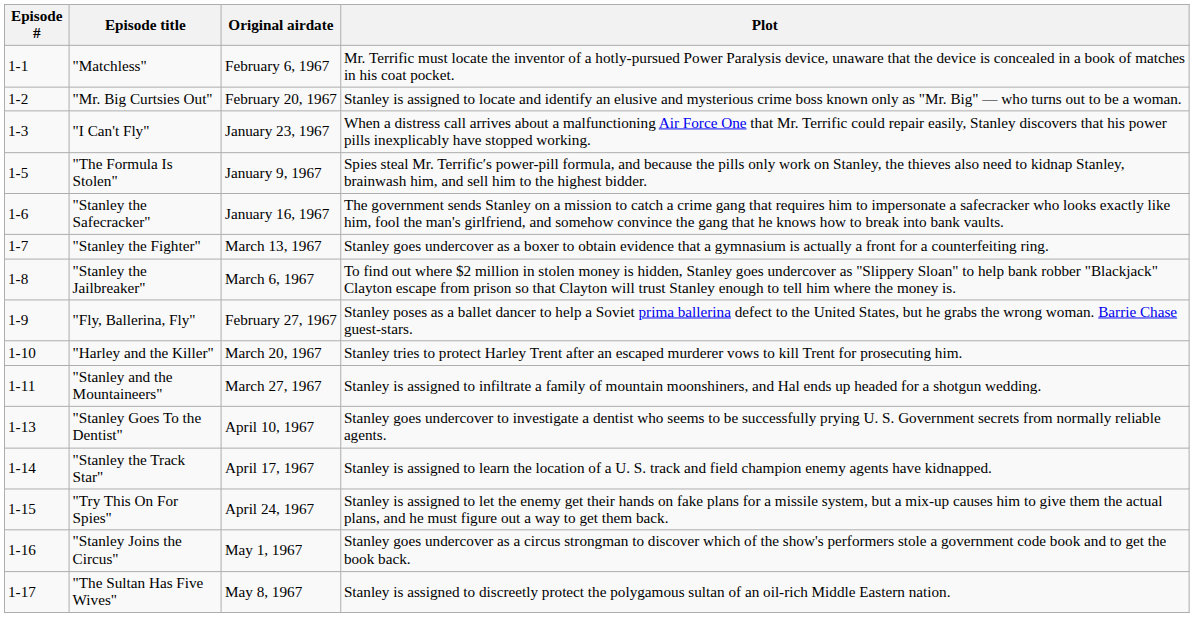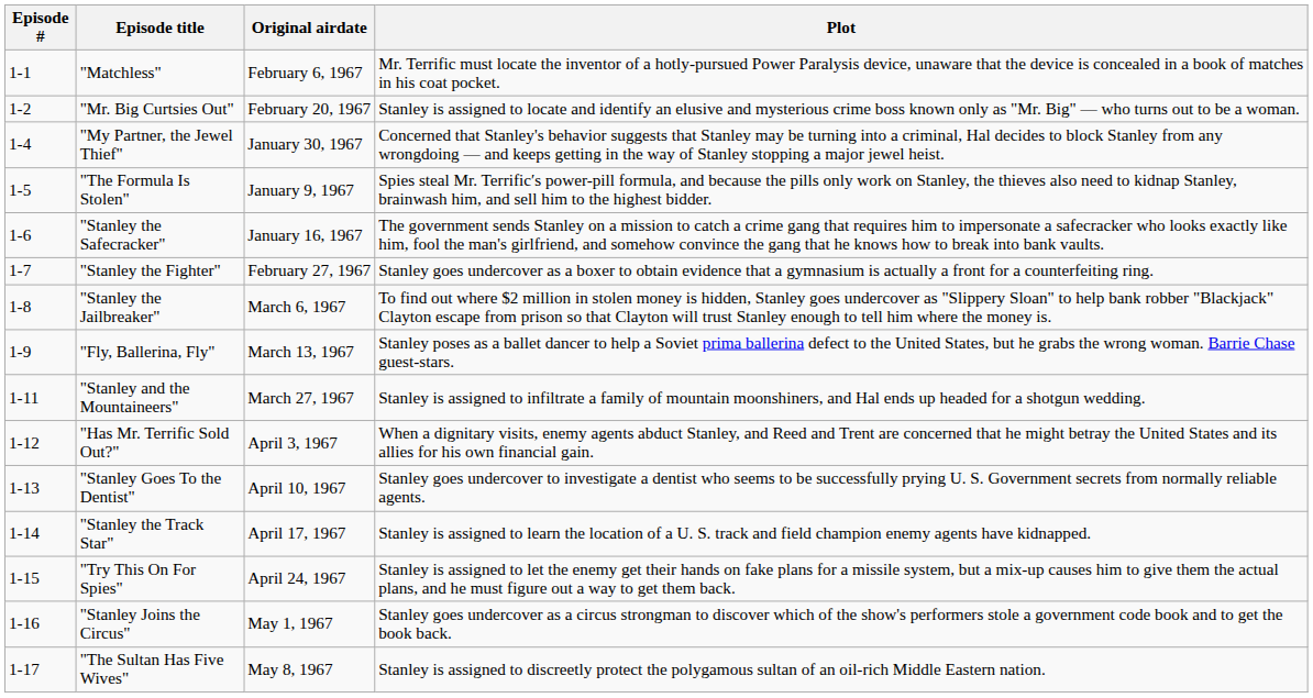- row: 1-3 | "I Can't Fly" | January 23, 1967 | When a distress call arrives about a malfunctioning Air Force One that Mr. Terrific could repair easily, Stanley discovers that his power pills inexplicably have stopped working.
+ row: 1-4 | "My Partner, the Jewel Thief" | January 30, 1967 | Concerned that Stanley's behavior suggests that Stanley may be turning into a criminal, Hal decides to block Stanley from any wrongdoing — and keeps getting in the way of Stanley stopping a major jewel heist.
"Stanley the Fighter" | Original airdate: March 13, 1967 -> February 27, 1967
"Fly, Ballerina, Fly" | Original airdate: February 27, 1967 -> March 13, 1967
- row: 1-10 | "Harley and the Killer" | March 20, 1967 | Stanley tries to protect Harley Trent after an escaped murderer vows to kill Trent for prosecuting him.
+ row: 1-12 | "Has Mr. Terrific Sold Out?" | April 3, 1967 | When a dignitary visits, enemy agents abduct Stanley, and Reed and Trent are concerned that he might betray the United States and its allies for his own financial gain.
